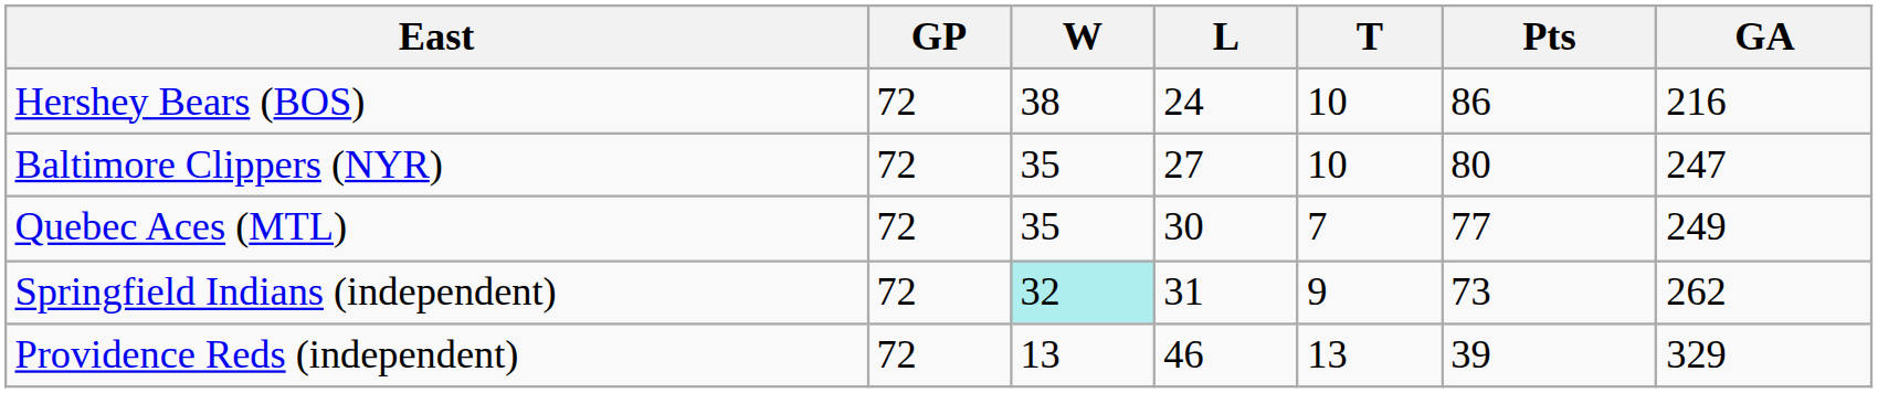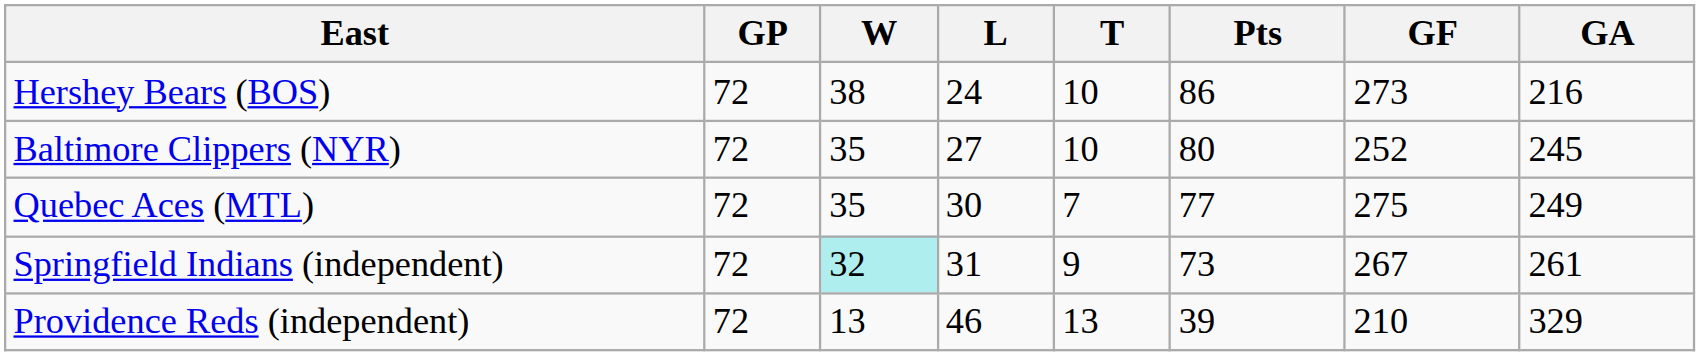+ column: GF | 273 | 252 | 275 | 267 | 210
Baltimore Clippers (NYR) | GA: 247 -> 245
Springfield Indians (independent) | GA: 262 -> 261
